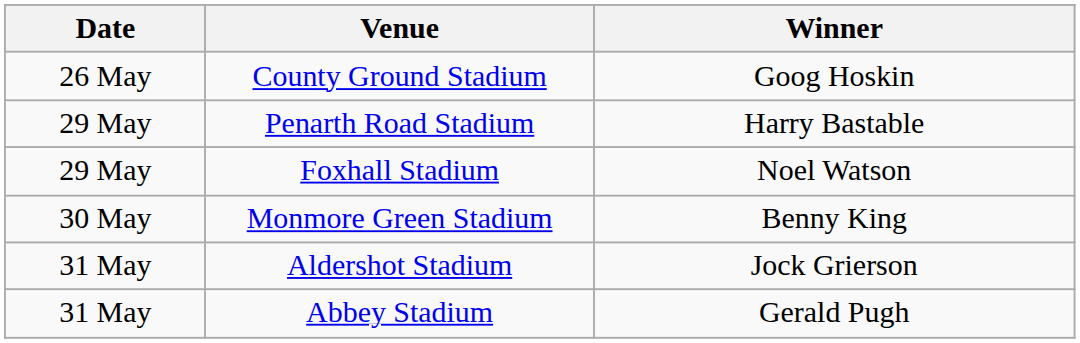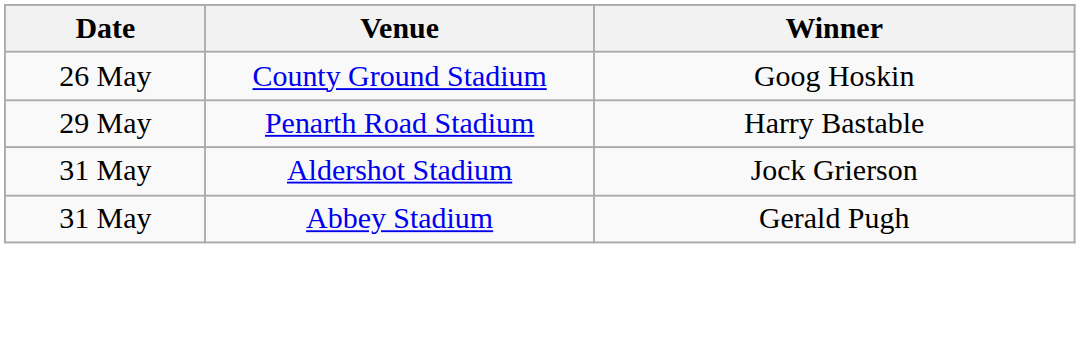- row: 29 May | Foxhall Stadium | Noel Watson
- row: 30 May | Monmore Green Stadium | Benny King
